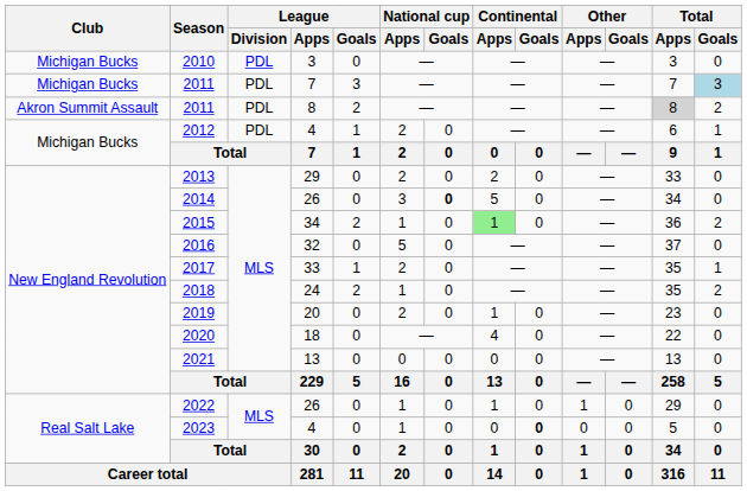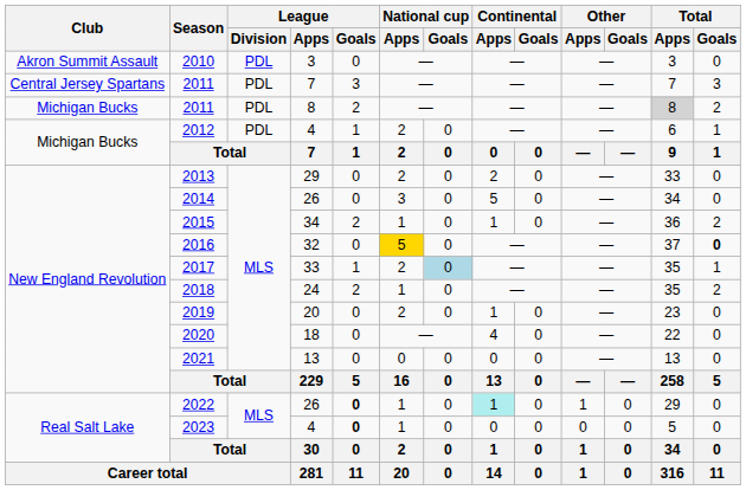2010 | Club: Michigan Bucks -> Akron Summit Assault
2011 / 7 | Club: Michigan Bucks -> Central Jersey Spartans
2011 / 7 | Total / Goals: lightblue background -> no background
2011 / 8 | Club: Akron Summit Assault -> Michigan Bucks
2014 | National cup / Goals: bold -> normal
2015 | Continental / Apps: lightgreen background -> no background
2016 | National cup / Apps: no background -> gold background
2016 | Total / Goals: normal -> bold
2017 | National cup / Goals: no background -> lightblue background
2022 | League / Goals: normal -> bold
2022 | Continental / Apps: no background -> paleturquoise background
2023 | League / Goals: normal -> bold
2023 | Continental / Goals: bold -> normal
